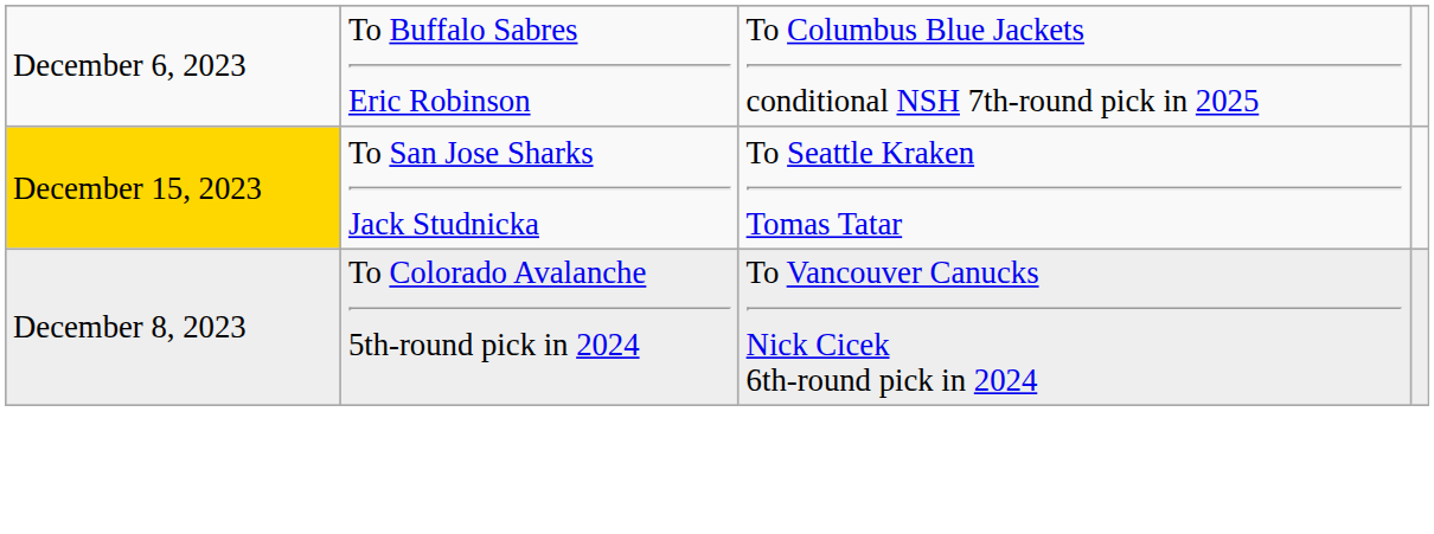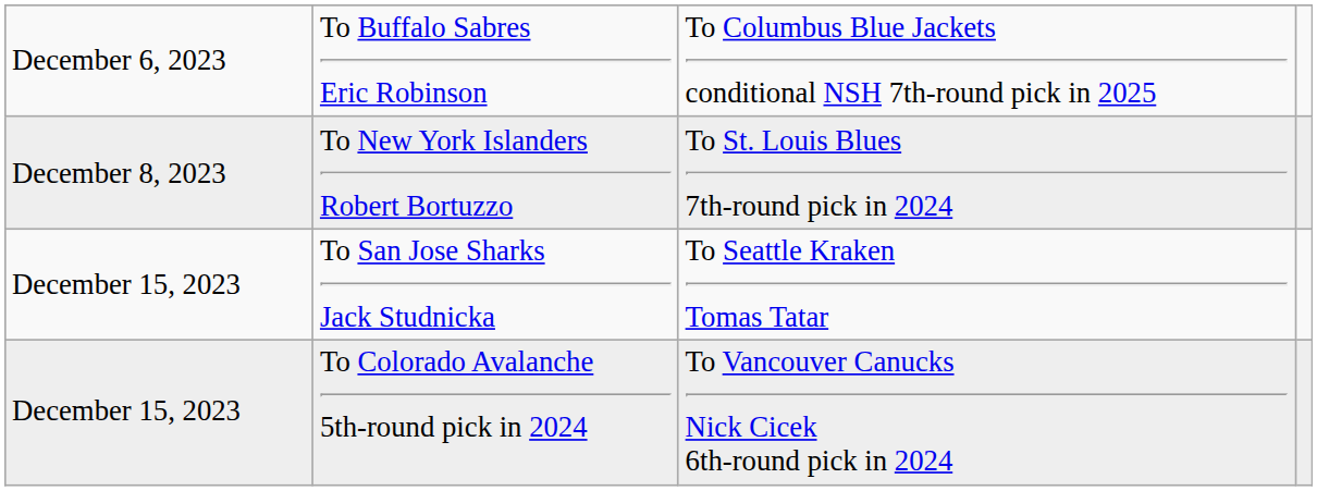+ row: December 8, 2023 | To New York Islanders Robert Bortuzzo | To St. Louis Blues 7th-round pick in 2024
To San Jose Sharks Jack Studnicka | column 1: gold background -> no background
To Colorado Avalanche 5th-round pick in 2024 | column 1: December 8, 2023 -> December 15, 2023
